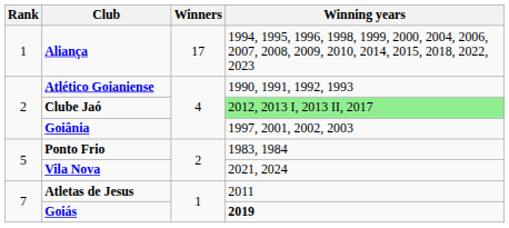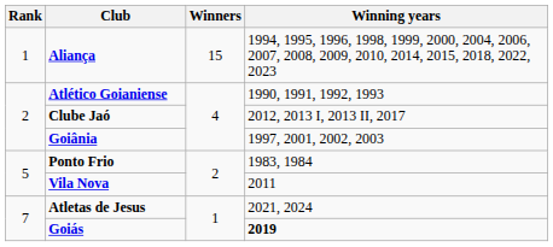Aliança | Winners: 17 -> 15
Clube Jaó | Winning years: lightgreen background -> no background
Vila Nova | Winning years: 2021, 2024 -> 2011
Atletas de Jesus | Winning years: 2011 -> 2021, 2024
